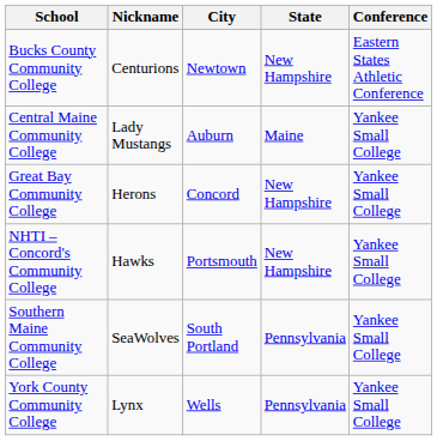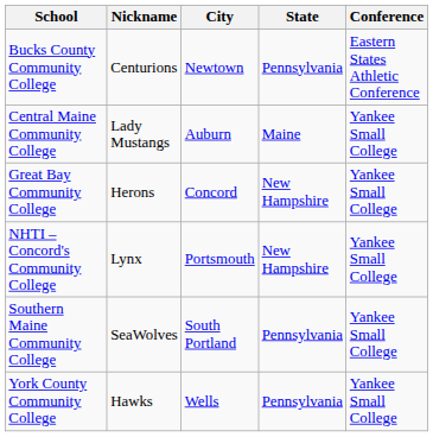Bucks County Community College | State: New Hampshire -> Pennsylvania
NHTI – Concord's Community College | Nickname: Hawks -> Lynx
York County Community College | Nickname: Lynx -> Hawks
